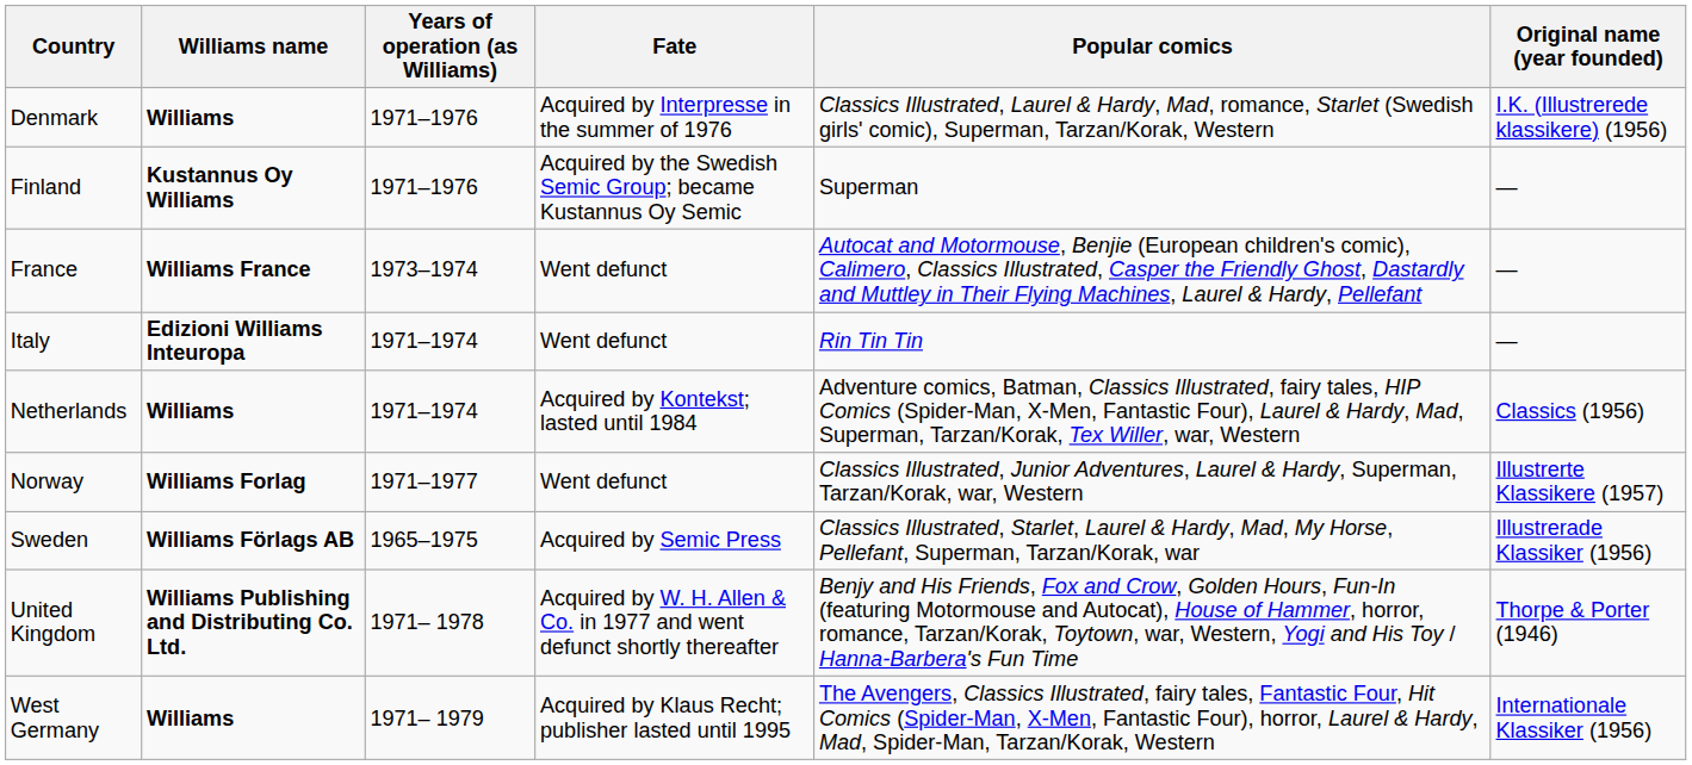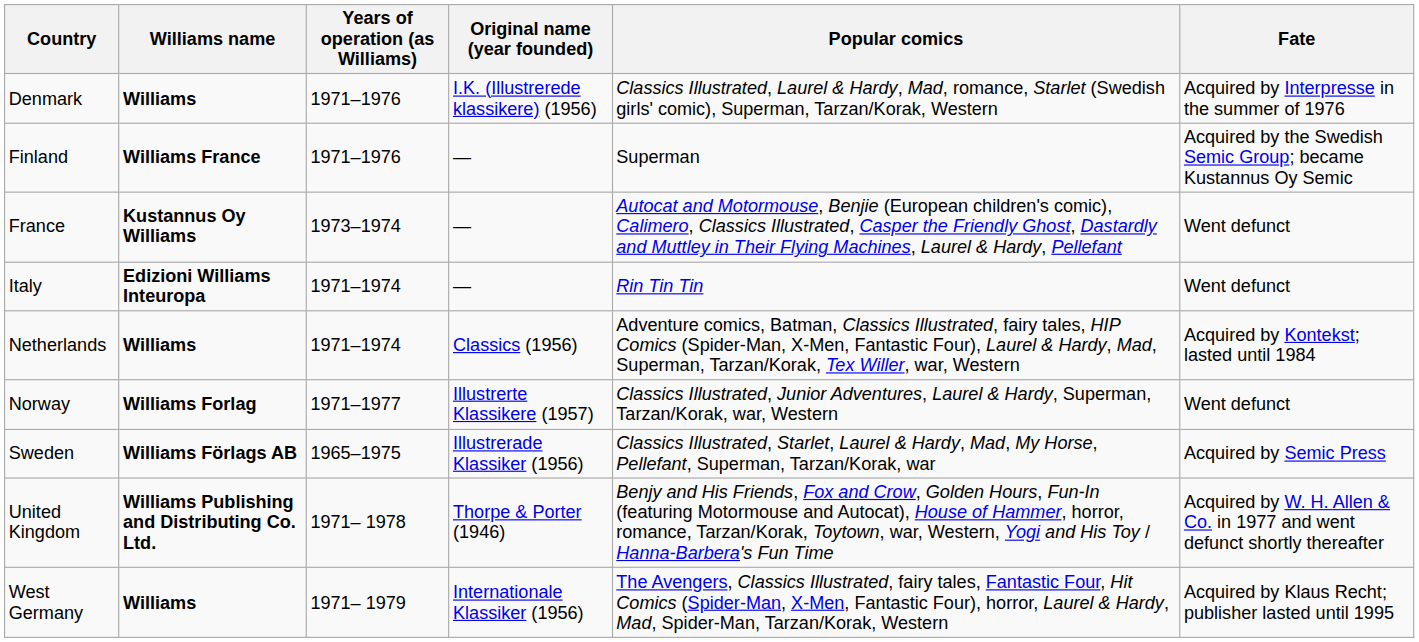columns swapped: Original name (year founded) <-> Fate
Finland | Williams name: Kustannus Oy Williams -> Williams France
France | Williams name: Williams France -> Kustannus Oy Williams
